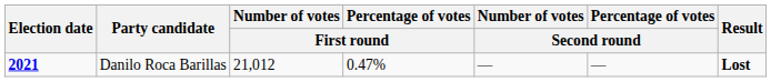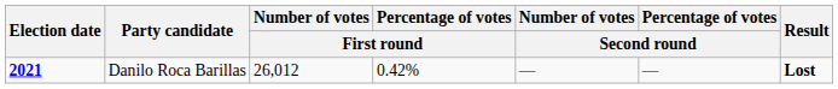Danilo Roca Barillas | Number of votes / First round: 21,012 -> 26,012
Danilo Roca Barillas | Percentage of votes / First round: 0.47% -> 0.42%
